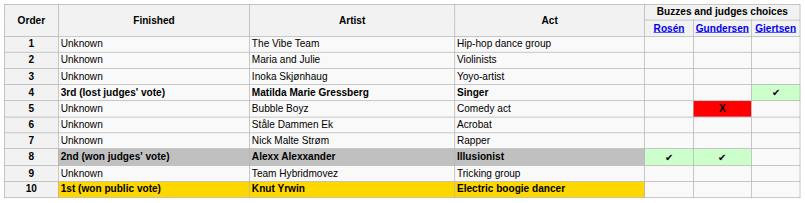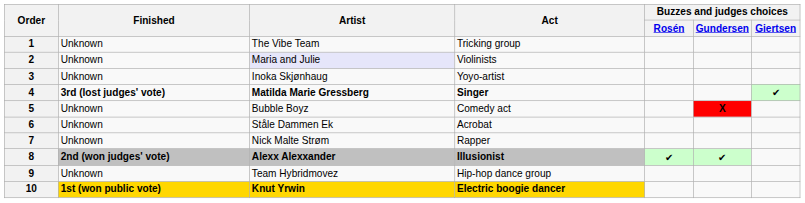1 | Act: Hip-hop dance group -> Tricking group
2 | Artist: no background -> lavender background
9 | Act: Tricking group -> Hip-hop dance group
